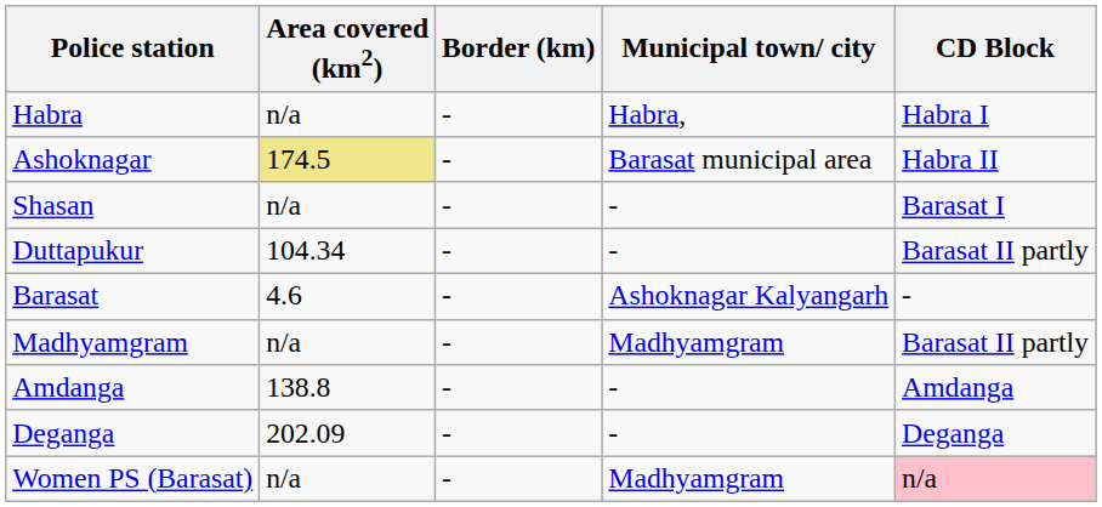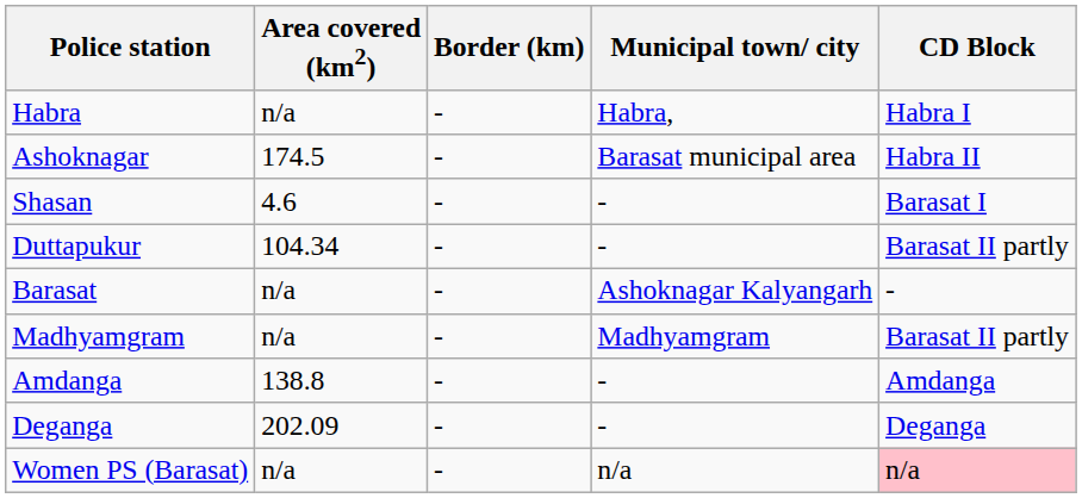Ashoknagar | Area covered (km2): khaki background -> no background
Shasan | Area covered (km2): n/a -> 4.6
Barasat | Area covered (km2): 4.6 -> n/a
Women PS (Barasat) | Municipal town/ city: Madhyamgram -> n/a
